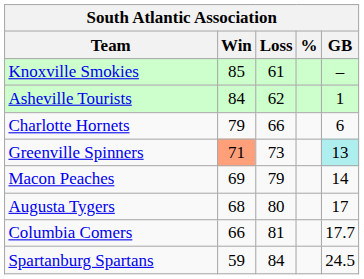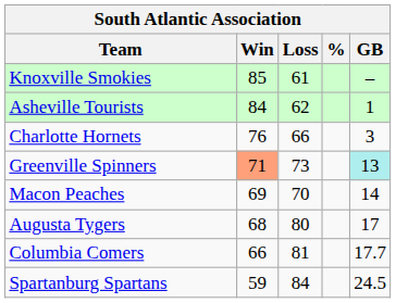Charlotte Hornets | Win: 79 -> 76
Charlotte Hornets | GB: 6 -> 3
Macon Peaches | Loss: 79 -> 70
